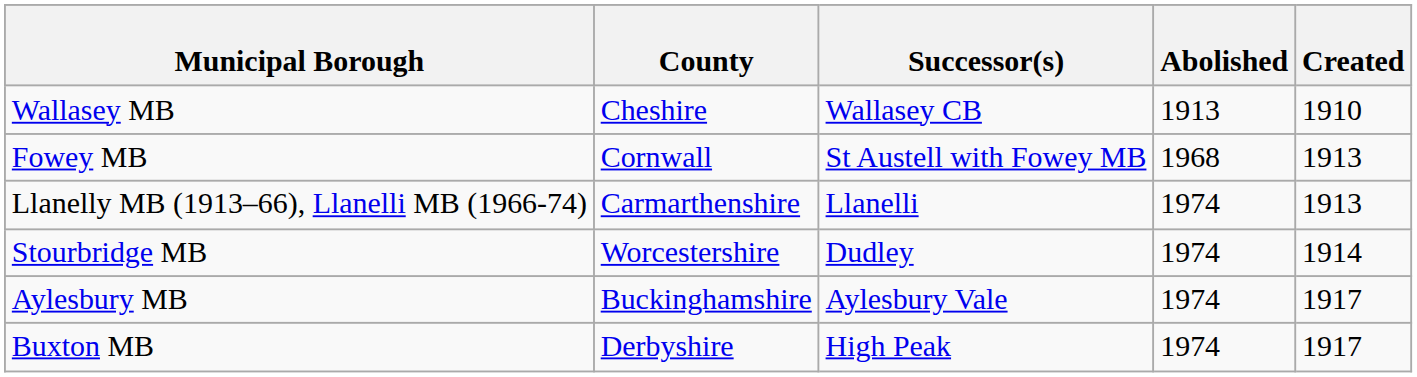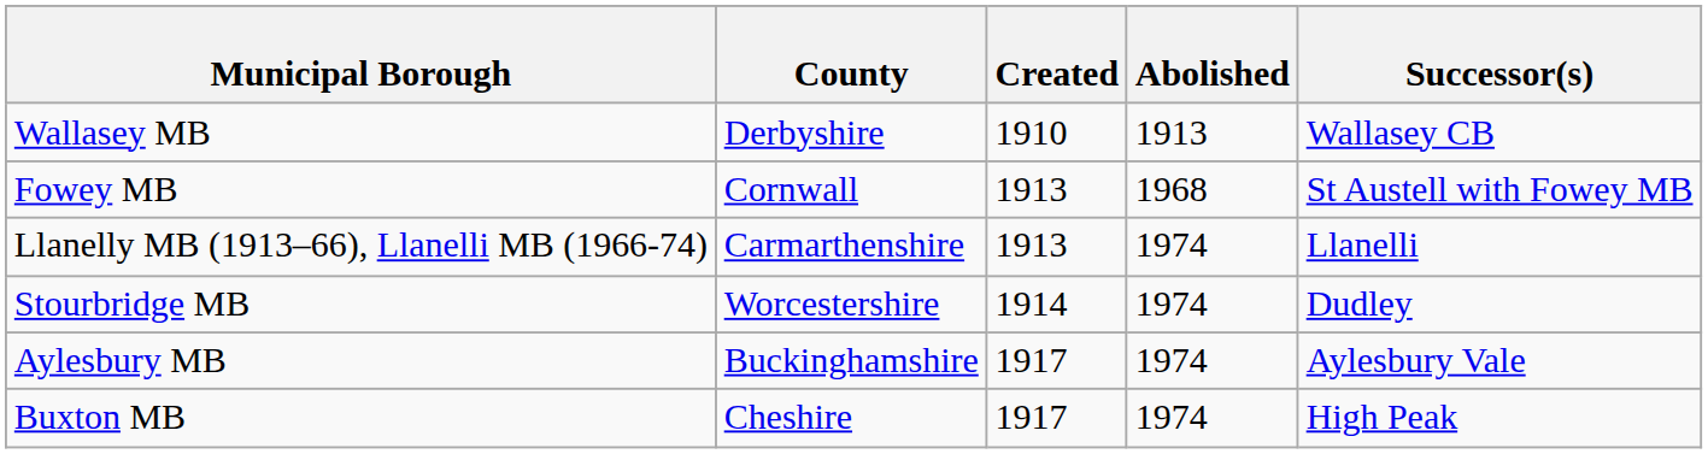columns swapped: Created <-> Successor(s)
Wallasey MB | County: Cheshire -> Derbyshire
Buxton MB | County: Derbyshire -> Cheshire
